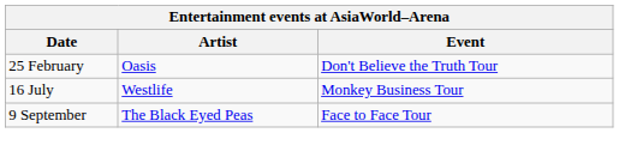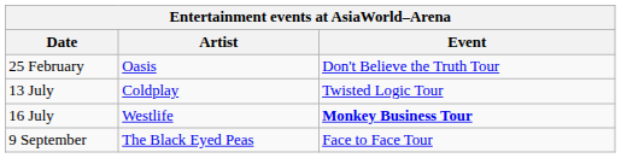+ row: 13 July | Coldplay | Twisted Logic Tour
16 July | Event: normal -> bold
